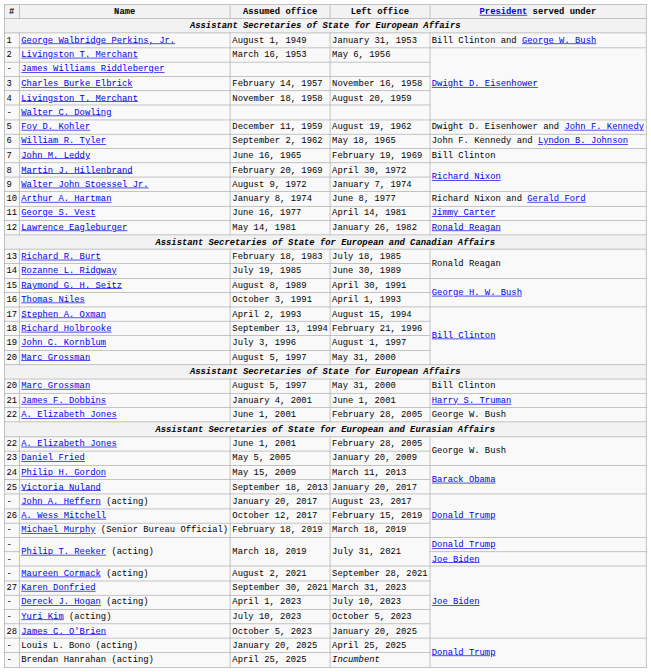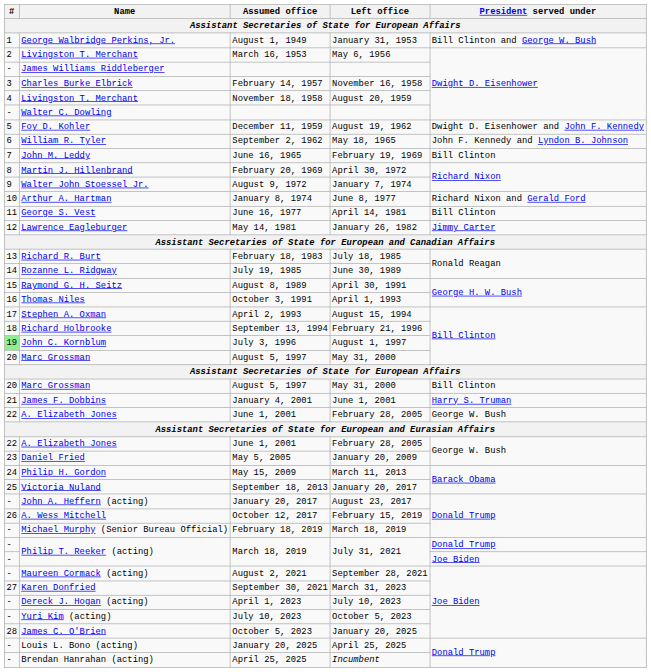George S. Vest | President served under: Jimmy Carter -> Bill Clinton
Lawrence Eagleburger | President served under: Ronald Reagan -> Jimmy Carter
John C. Kornblum | #: no background -> lightgreen background
